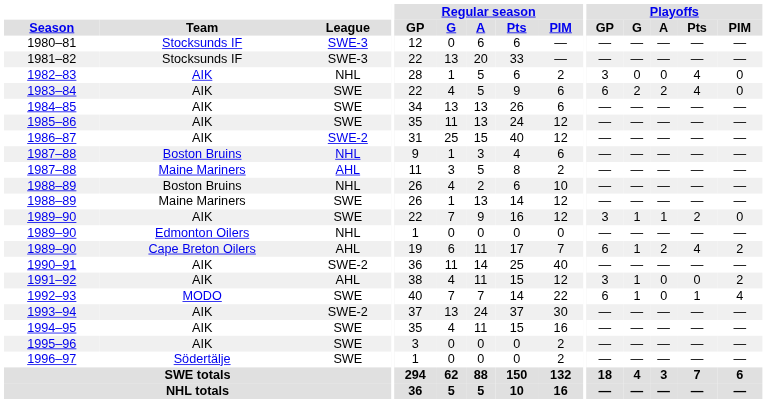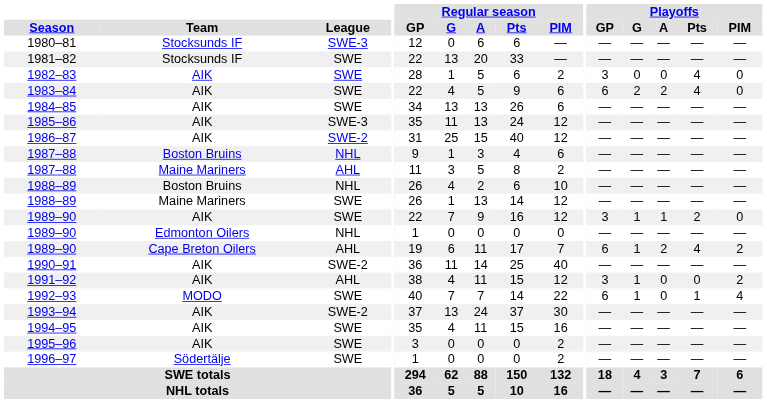1981–82 | League: SWE-3 -> SWE
1982–83 | League: NHL -> SWE
1985–86 | League: SWE -> SWE-3
